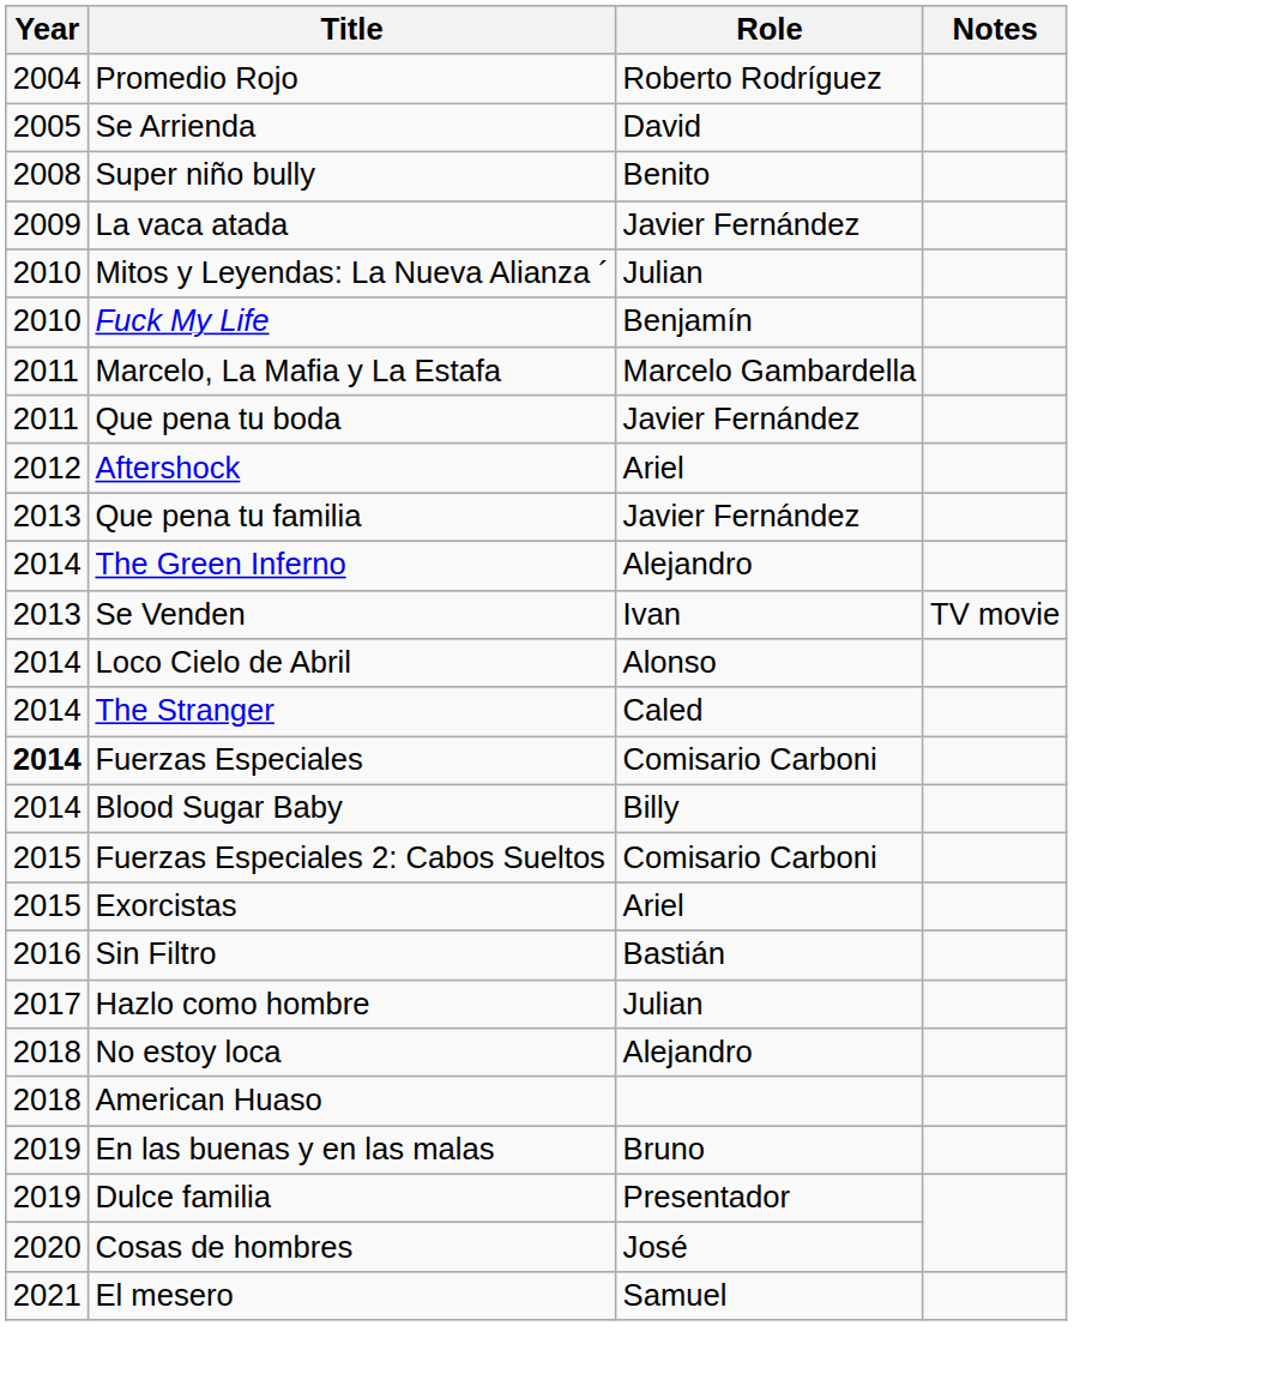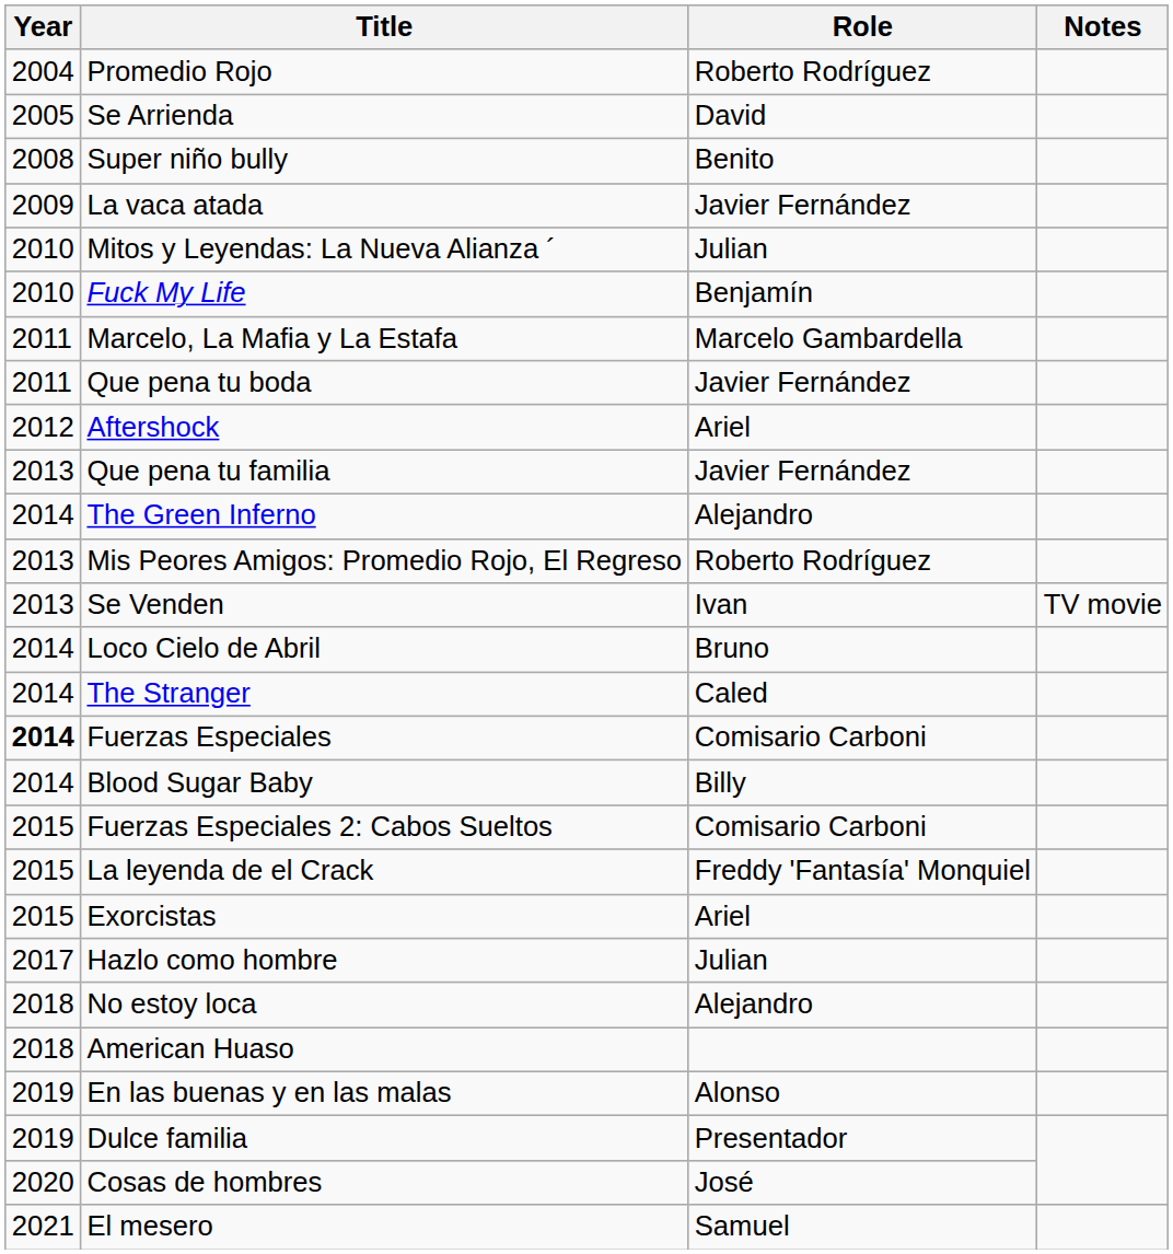+ row: 2013 | Mis Peores Amigos: Promedio Rojo, El Regreso | Roberto Rodríguez
Loco Cielo de Abril | Role: Alonso -> Bruno
+ row: 2015 | La leyenda de el Crack | Freddy 'Fantasía' Monquiel
- row: 2016 | Sin Filtro | Bastián
En las buenas y en las malas | Role: Bruno -> Alonso
